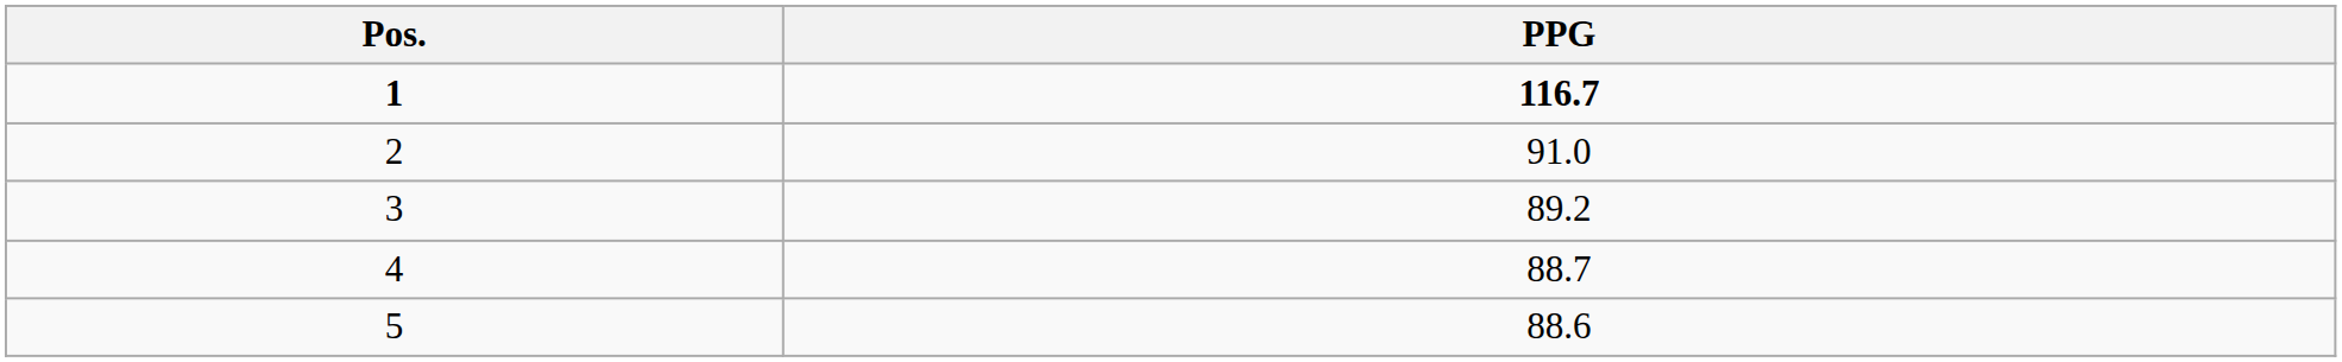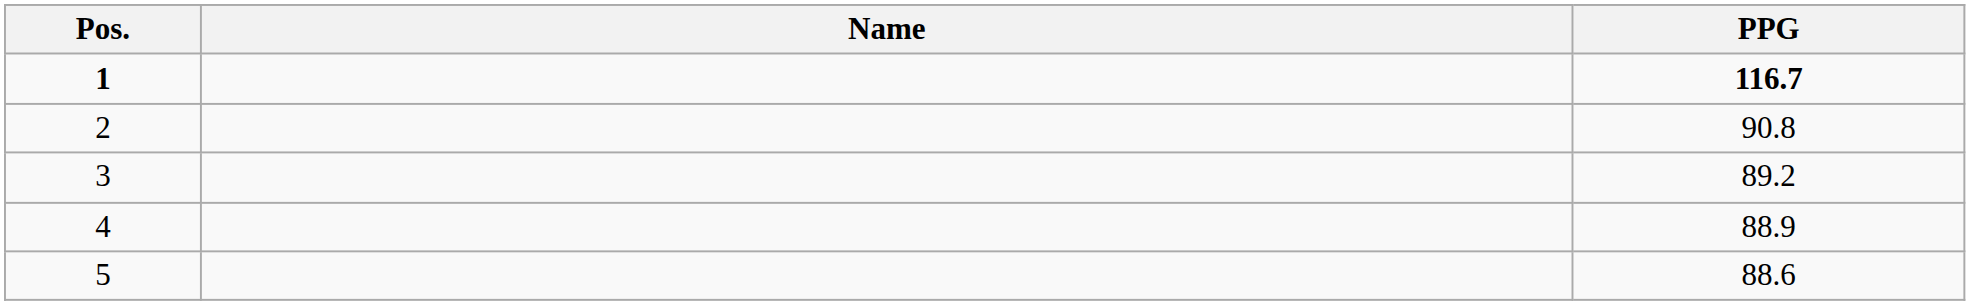+ column: Name
2 | PPG: 91.0 -> 90.8
4 | PPG: 88.7 -> 88.9
